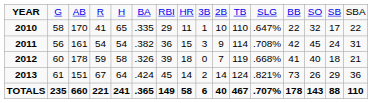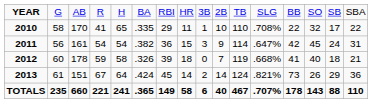2010 | column 12: .647% -> .708%
2011 | column 12: .708% -> .647%
